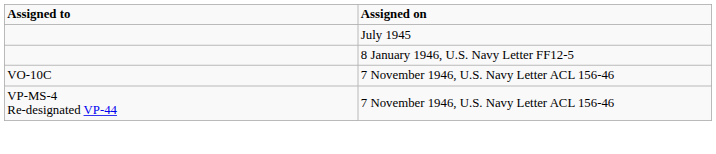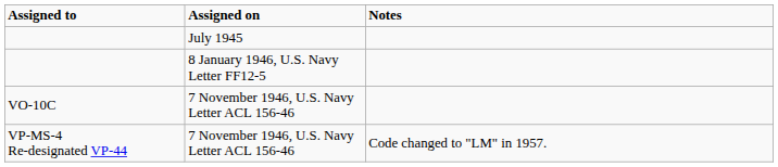+ column: Notes | Code changed to "LM" in 1957.
